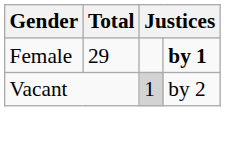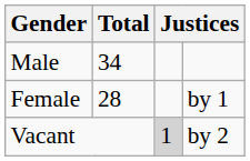+ row: Male | 34
Female | Total: 29 -> 28
Female | column 4: bold -> normal
